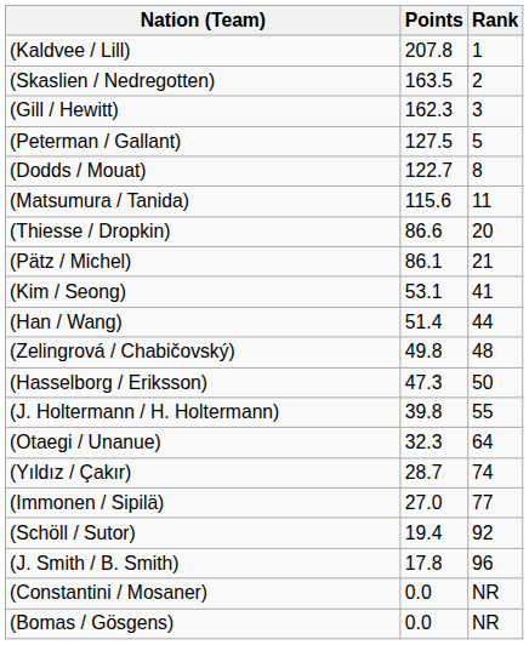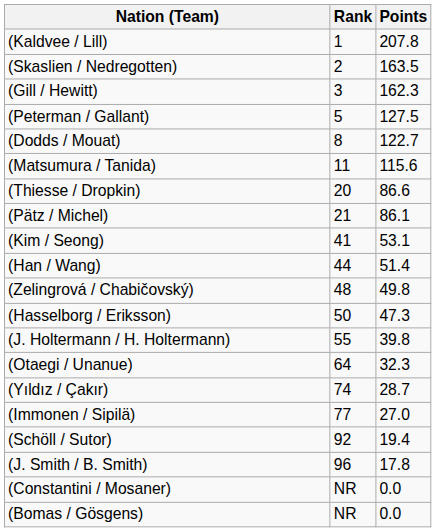columns swapped: Rank <-> Points
